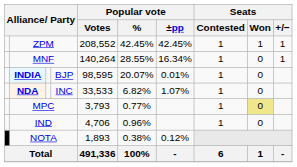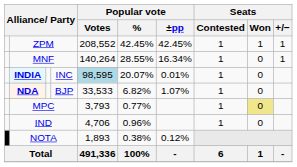INDIA | column 4: BJP -> INC
INDIA | Popular vote / Votes: no background -> lightblue background
NDA | column 4: INC -> BJP
